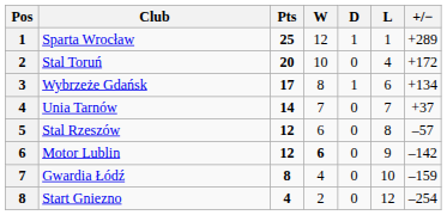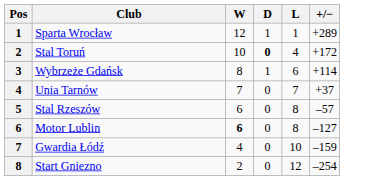- column: Pts | 25 | 20 | 17 | 14 | 12 | 12 | 8 | 4
Stal Toruń | D: normal -> bold
Wybrzeże Gdańsk | +/−: +134 -> +114
Motor Lublin | L: 9 -> 8
Motor Lublin | +/−: –142 -> –127
